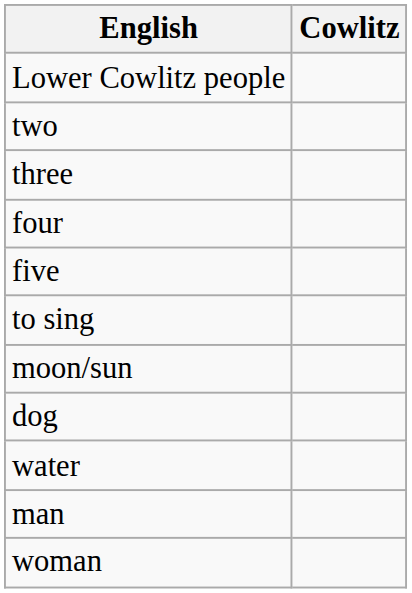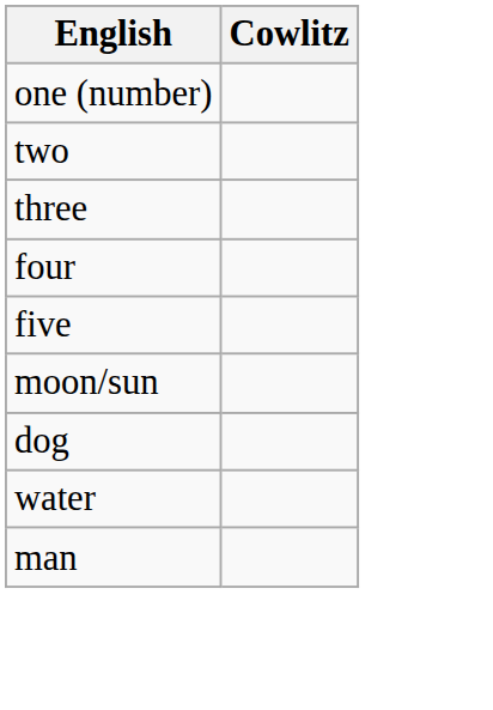- row: Lower Cowlitz people
+ row: one (number)
- row: to sing
- row: woman
